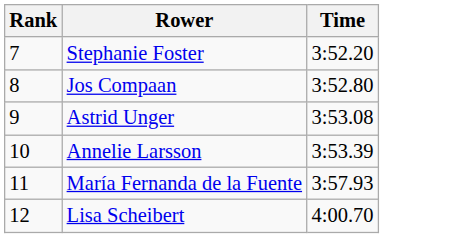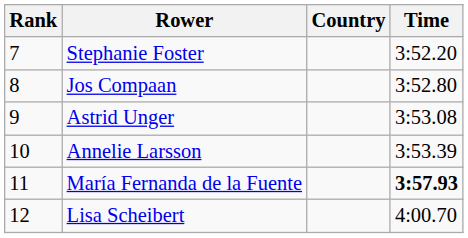+ column: Country
María Fernanda de la Fuente | Time: normal -> bold
